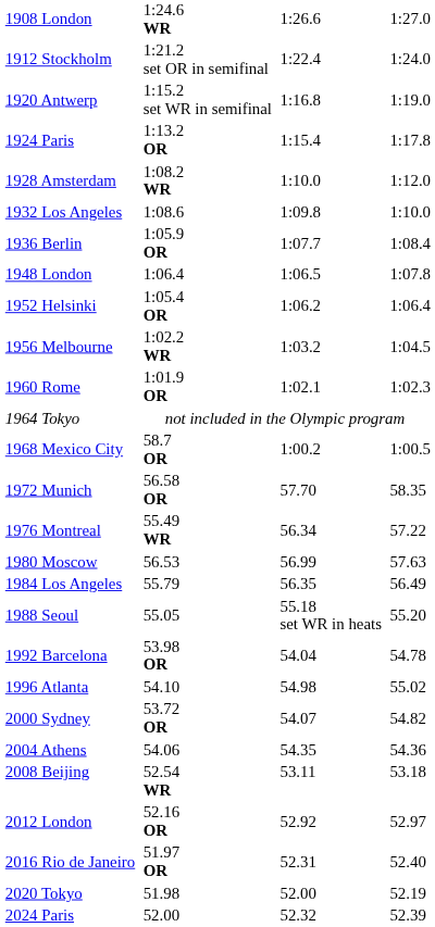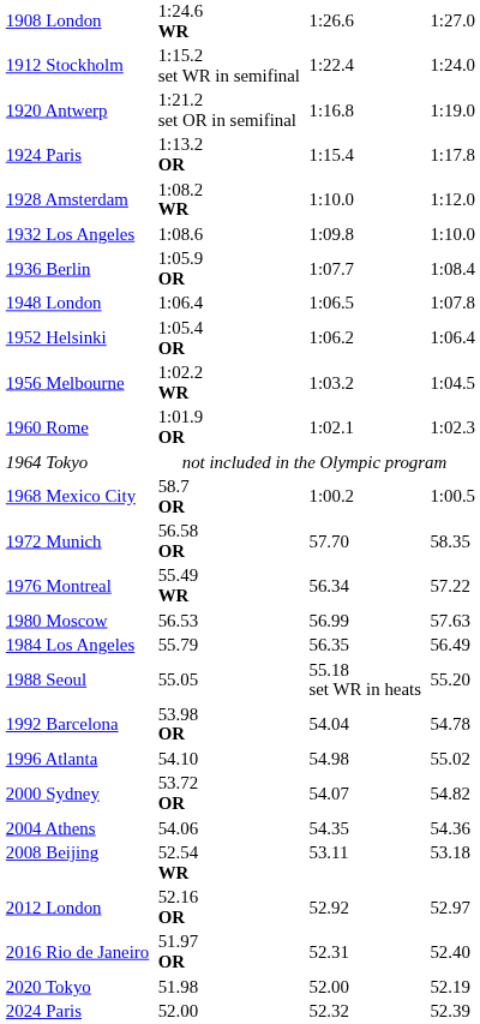1912 Stockholm | column 3: 1:21.2 set OR in semifinal -> 1:15.2 set WR in semifinal
1920 Antwerp | column 3: 1:15.2 set WR in semifinal -> 1:21.2 set OR in semifinal
